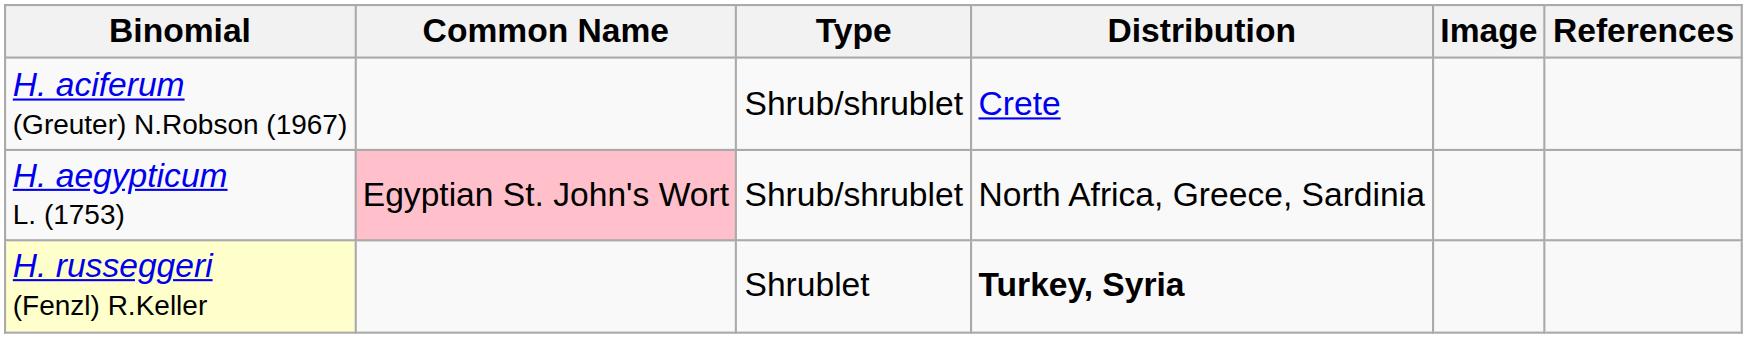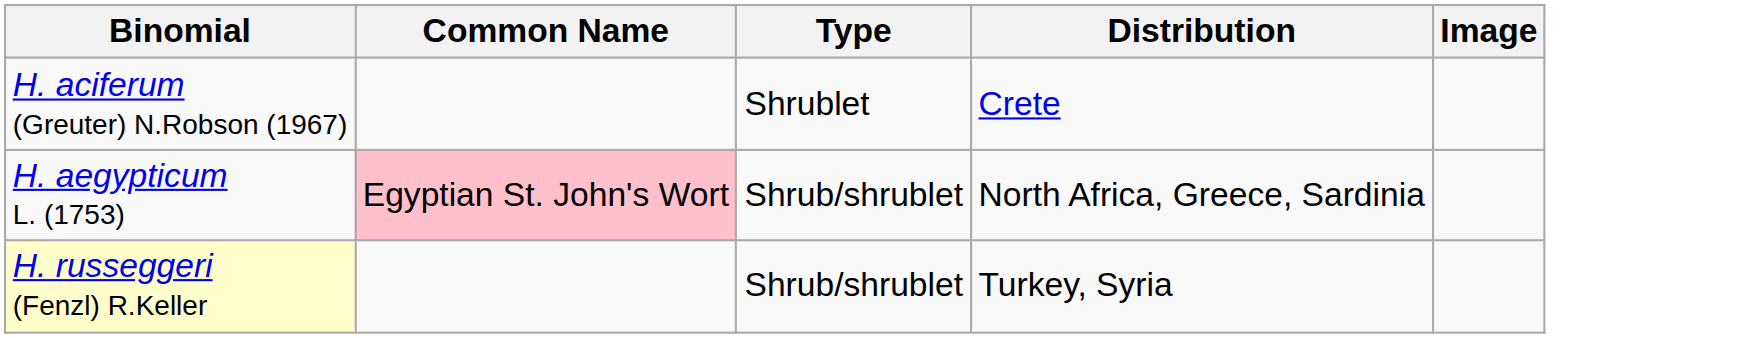- column: References
H. aciferum (Greuter) N.Robson (1967) | Type: Shrub/shrublet -> Shrublet
H. russeggeri (Fenzl) R.Keller | Type: Shrublet -> Shrub/shrublet
H. russeggeri (Fenzl) R.Keller | Distribution: bold -> normal
